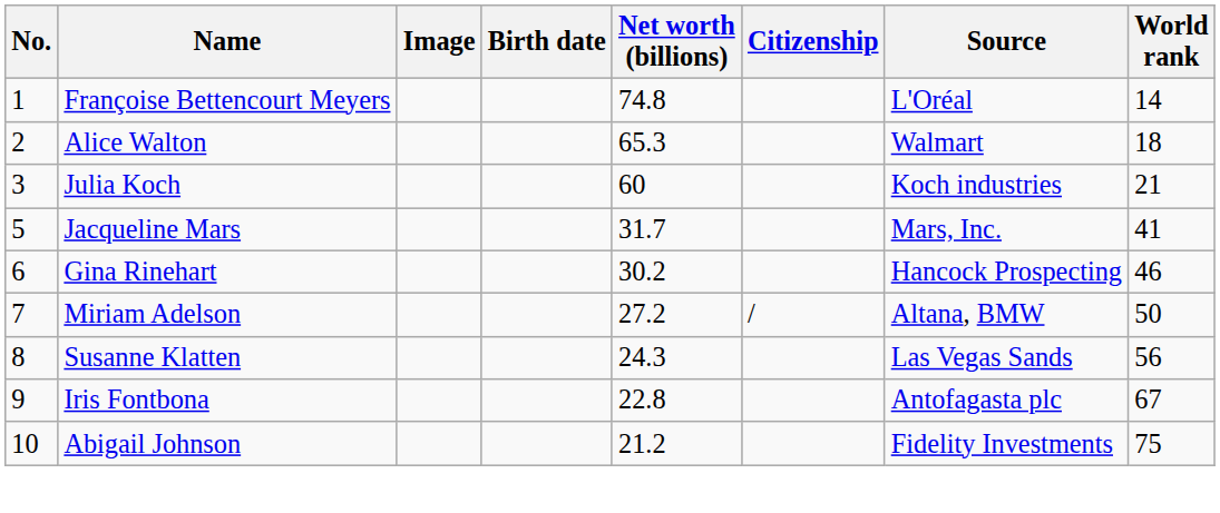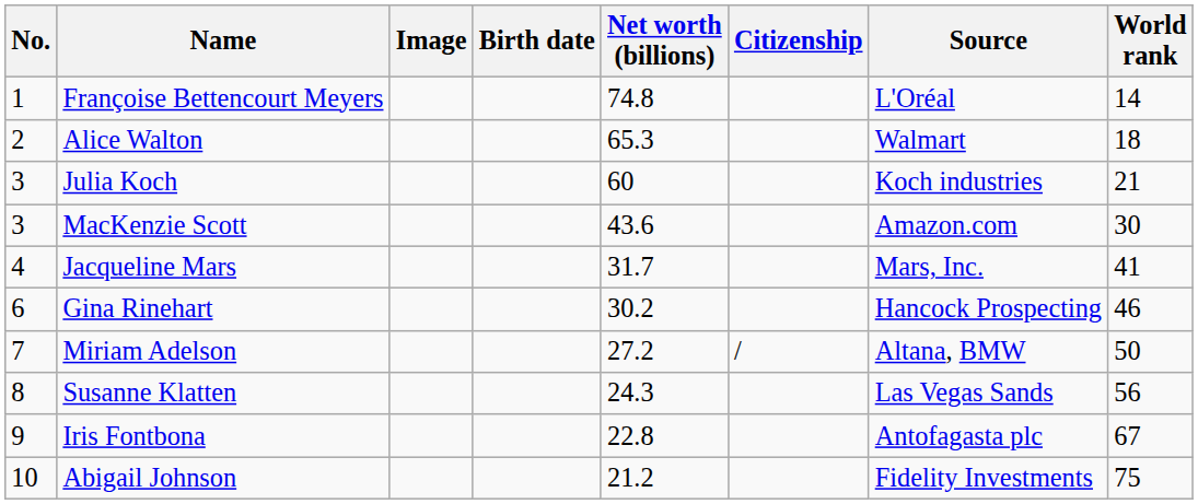+ row: 3 | MacKenzie Scott | 43.6 | Amazon.com | 30
Jacqueline Mars | No.: 5 -> 4
